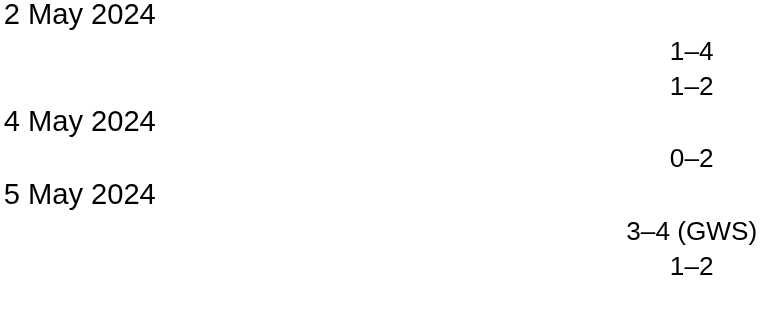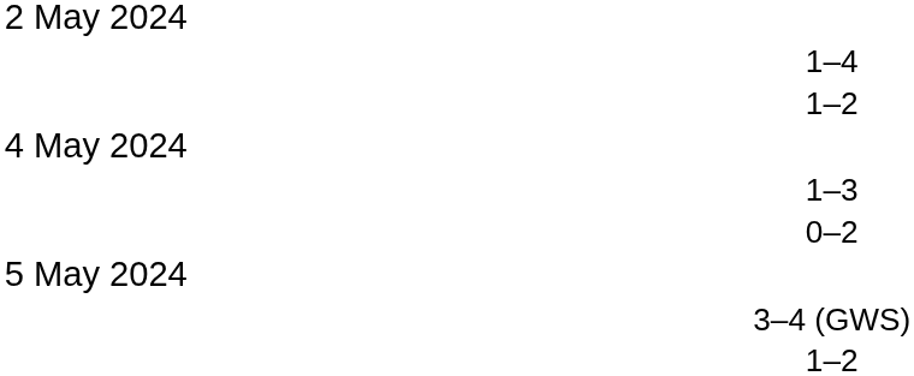+ row: 1–3
